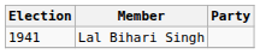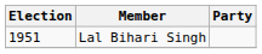Lal Bihari Singh | Election: 1941 -> 1951
